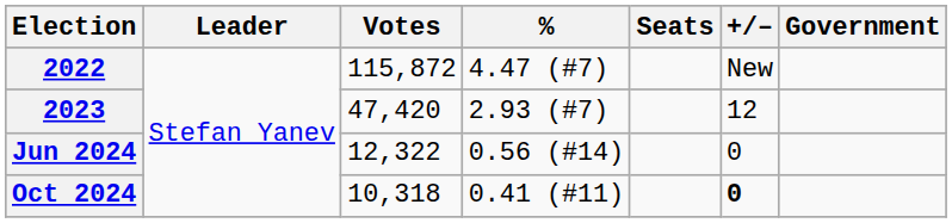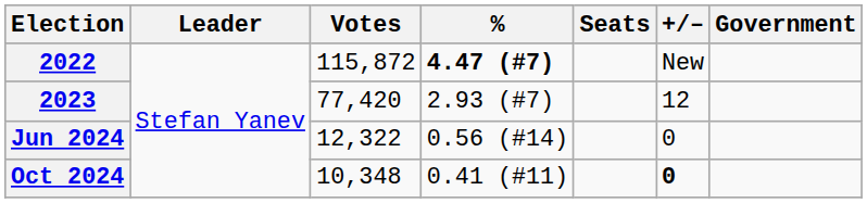2022 | %: normal -> bold
2023 | Votes: 47,420 -> 77,420
Oct 2024 | Votes: 10,318 -> 10,348
